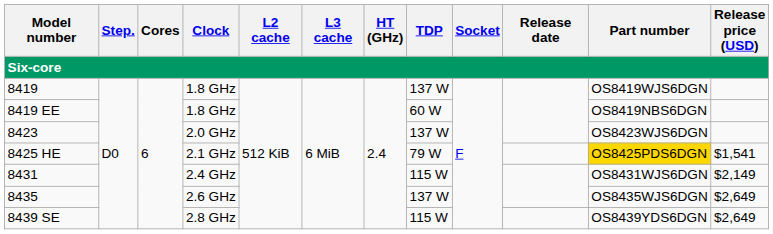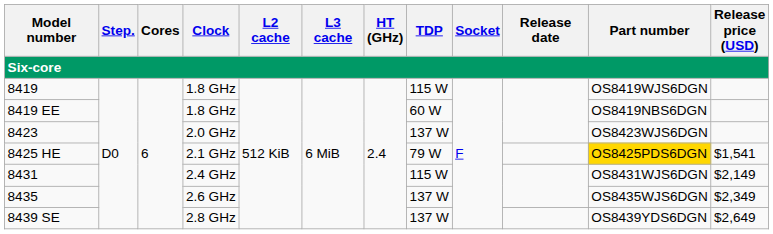8419 | TDP: 137 W -> 115 W
8435 | Release price (USD): $2,649 -> $2,349
8439 SE | TDP: 115 W -> 137 W
